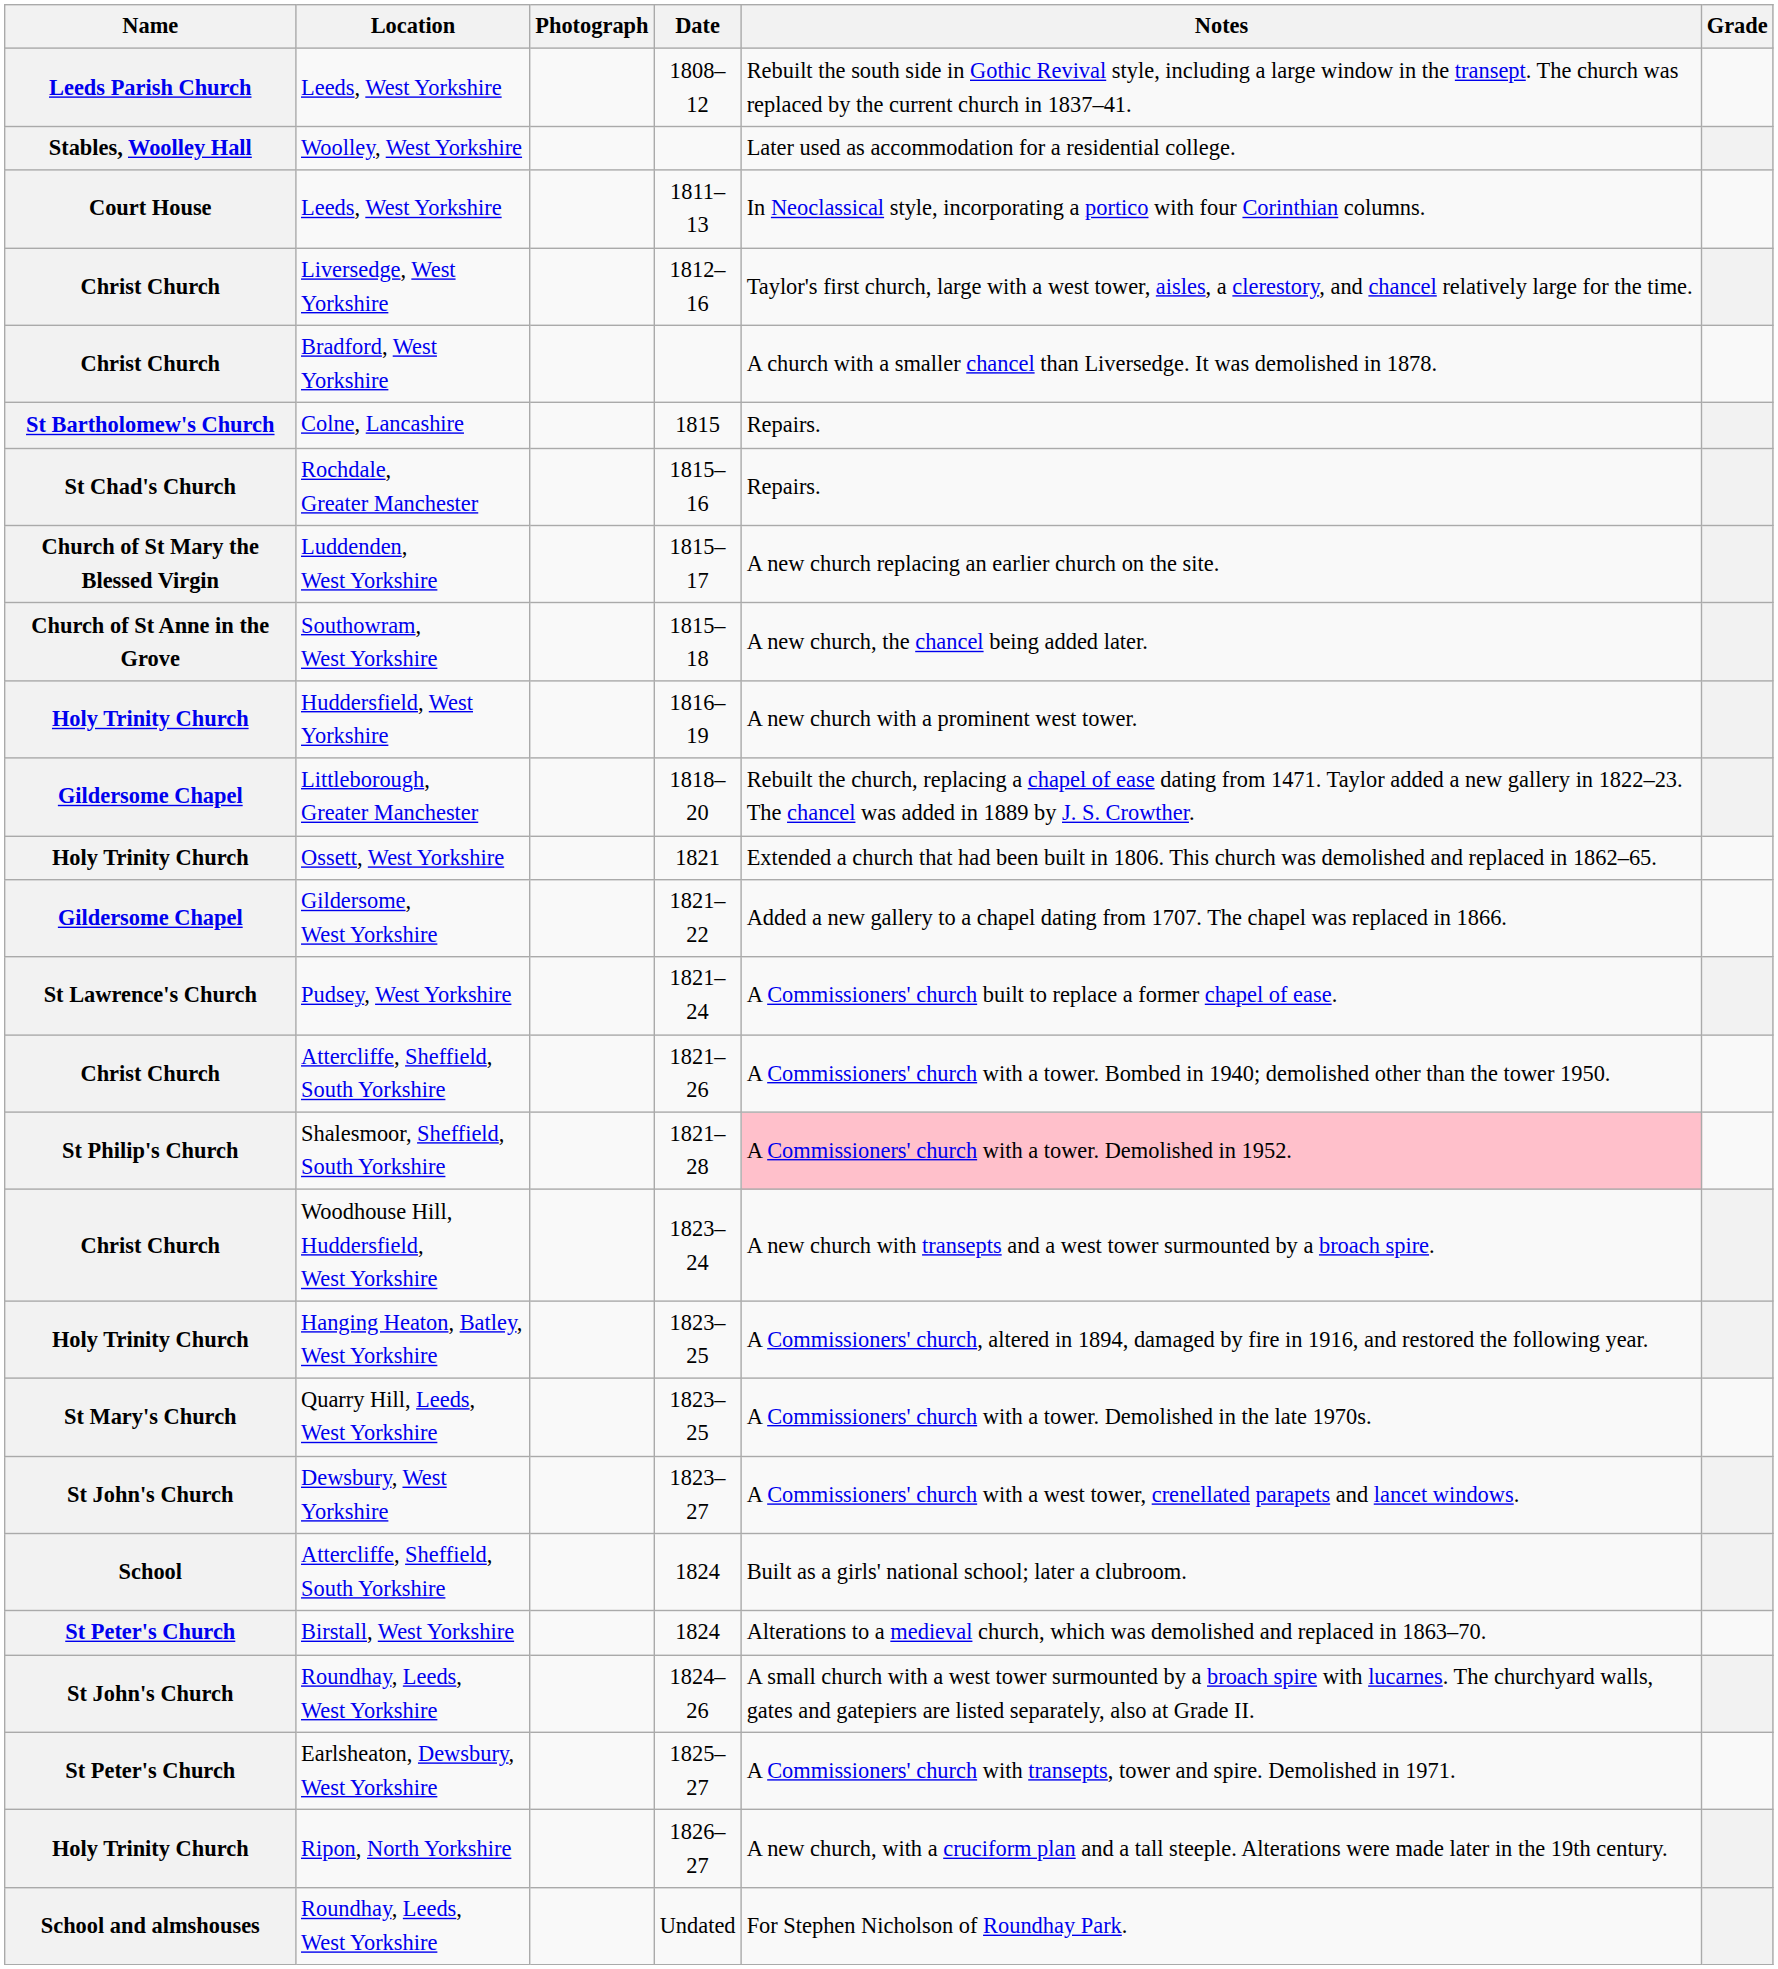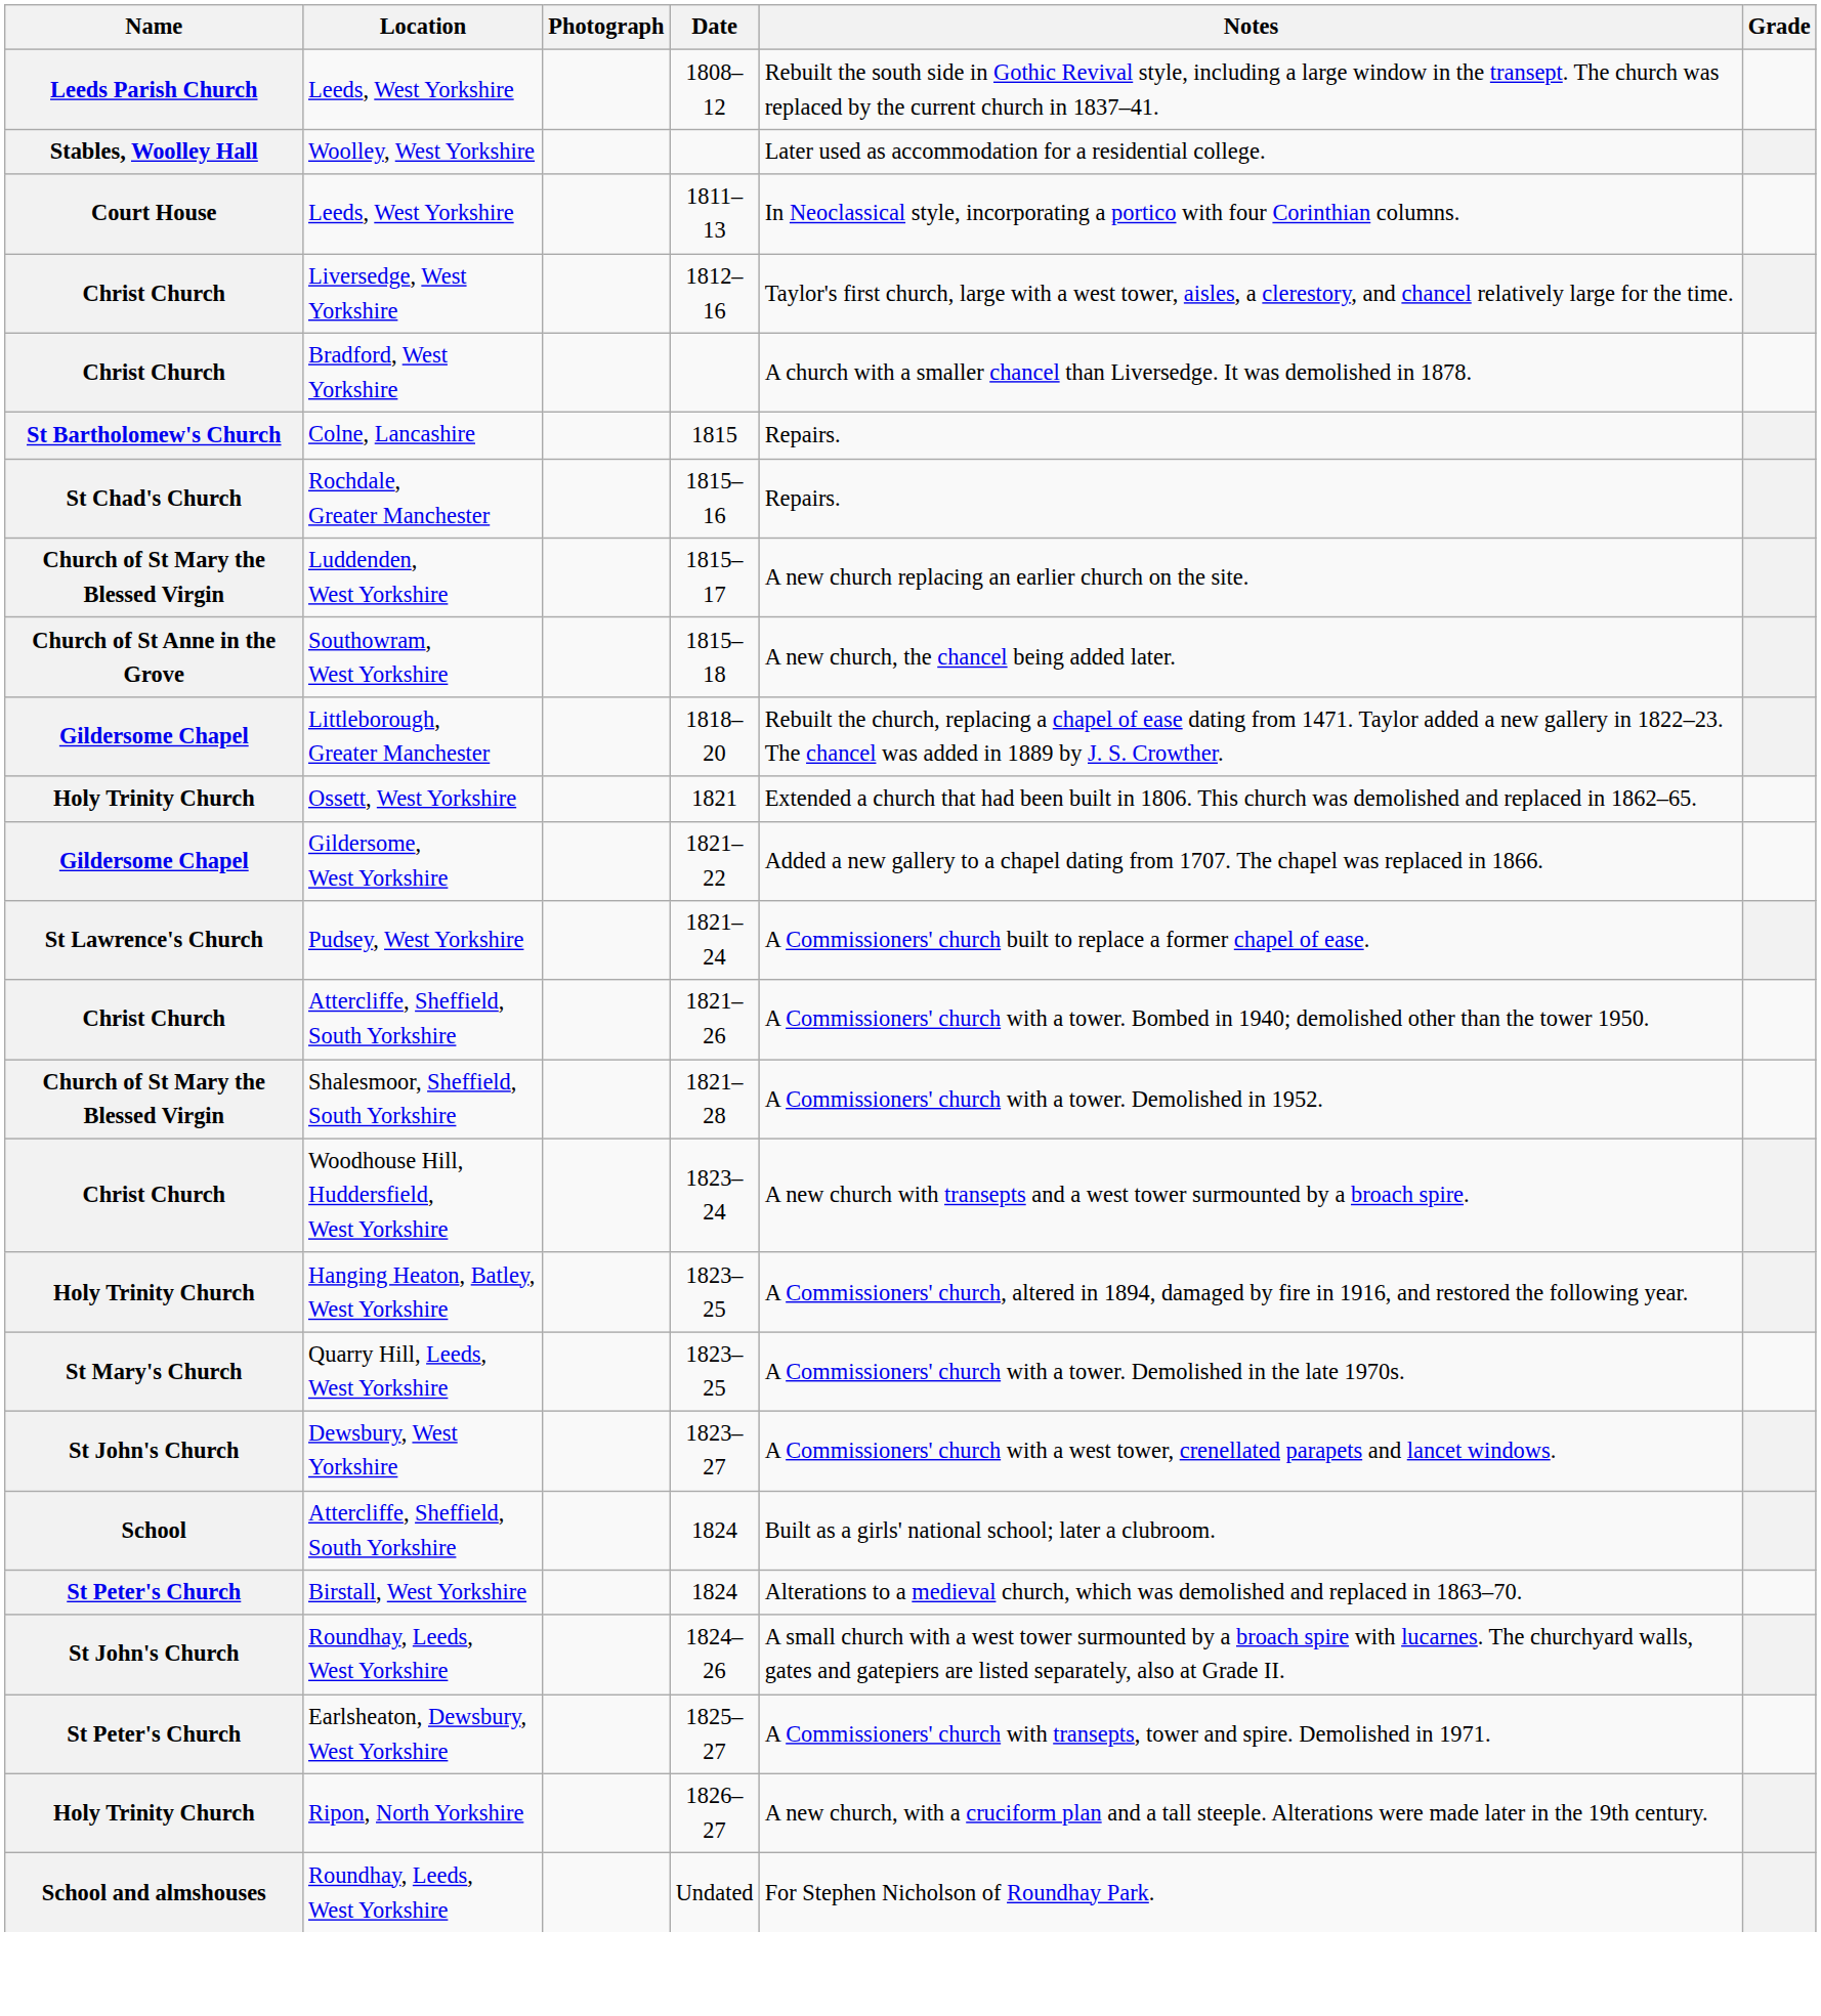- row: Holy Trinity Church | Huddersfield, West Yorkshire | 1816–19 | A new church with a prominent west tower.
Shalesmoor, Sheffield, South Yorkshire | Name: St Philip's Church -> Church of St Mary the Blessed Virgin
Shalesmoor, Sheffield, South Yorkshire | Notes: pink background -> no background
